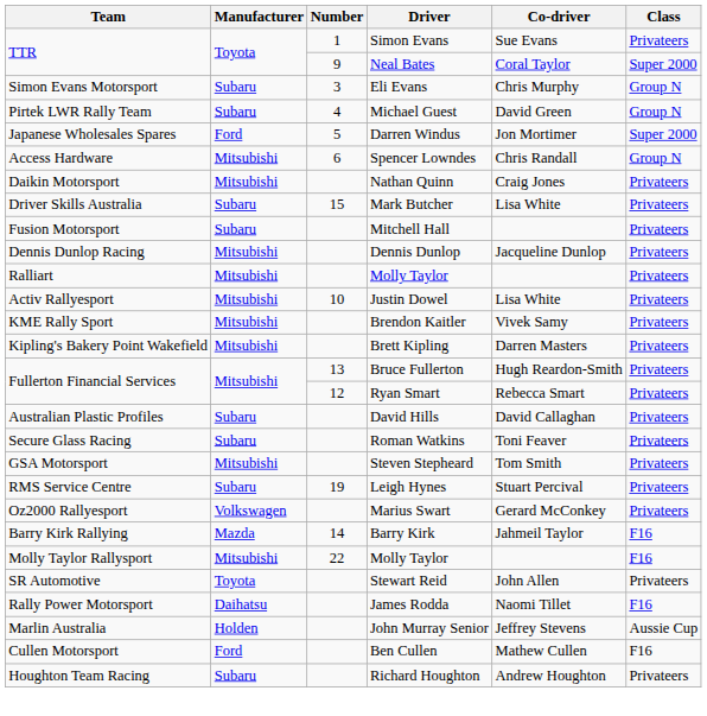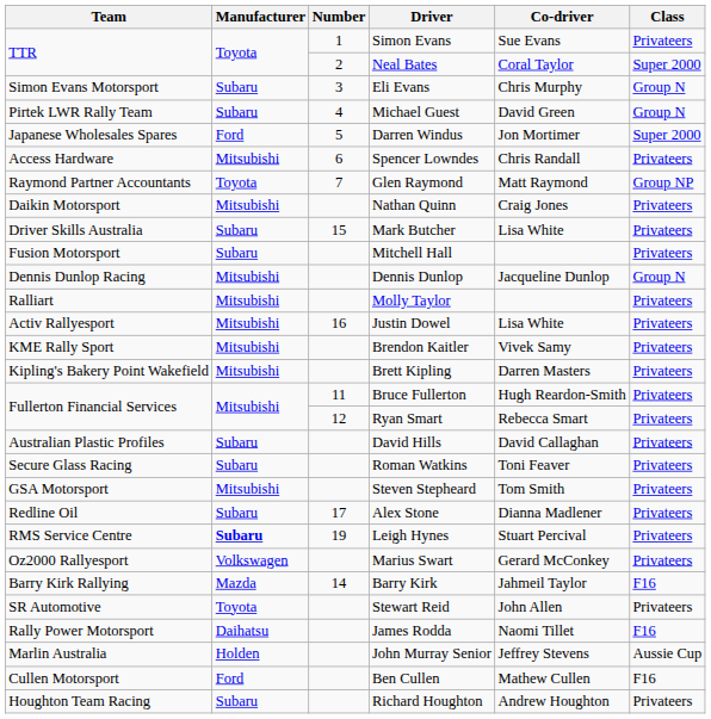Neal Bates | Number: 9 -> 2
Spencer Lowndes | Class: Group N -> Privateers
+ row: Raymond Partner Accountants | Toyota | 7 | Glen Raymond | Matt Raymond | Group NP
Dennis Dunlop | Class: Privateers -> Group N
Justin Dowel | Number: 10 -> 16
Bruce Fullerton | Number: 13 -> 11
+ row: Redline Oil | Subaru | 17 | Alex Stone | Dianna Madlener | Privateers
Leigh Hynes | Manufacturer: normal -> bold
- row: Molly Taylor Rallysport | Mitsubishi | 22 | Molly Taylor | F16
